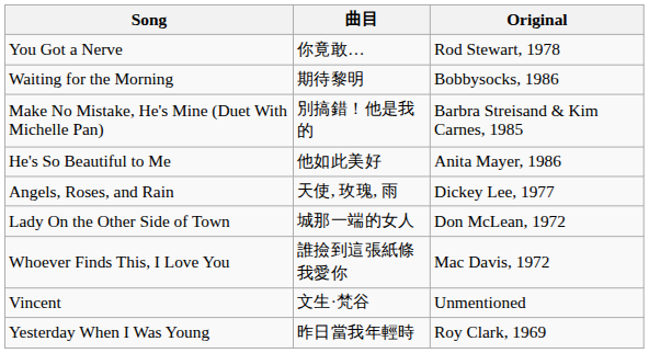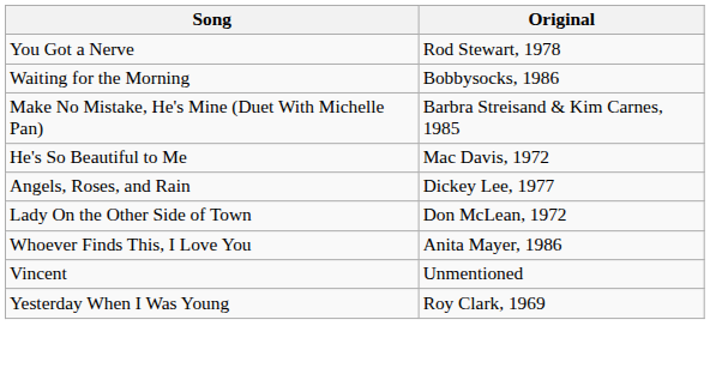- column: 曲目 | 你竟敢… | 期待黎明 | 別搞錯！他是我的 | 他如此美好 | 天使, 玫瑰, 雨 | 城那一端的女人 | 誰撿到這張紙條 我愛你 | 文生·梵谷 | 昨日當我年輕時
He's So Beautiful to Me | Original: Anita Mayer, 1986 -> Mac Davis, 1972
Whoever Finds This, I Love You | Original: Mac Davis, 1972 -> Anita Mayer, 1986
